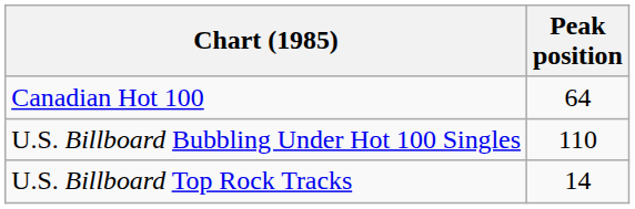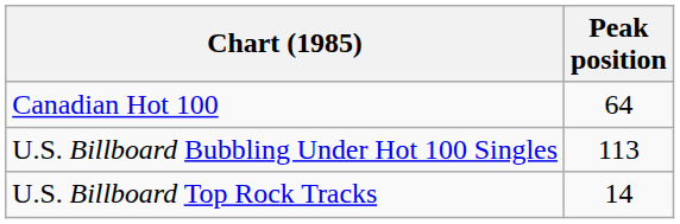U.S. Billboard Bubbling Under Hot 100 Singles | Peak position: 110 -> 113
